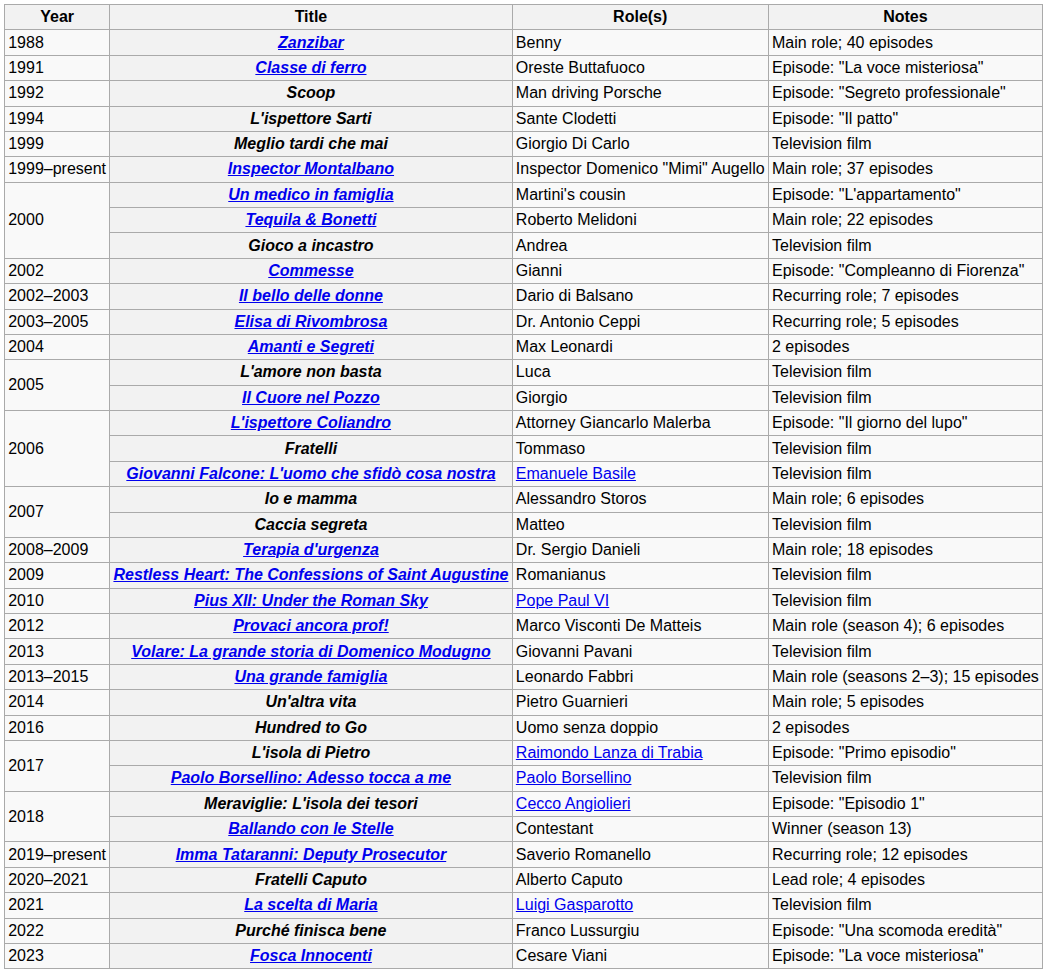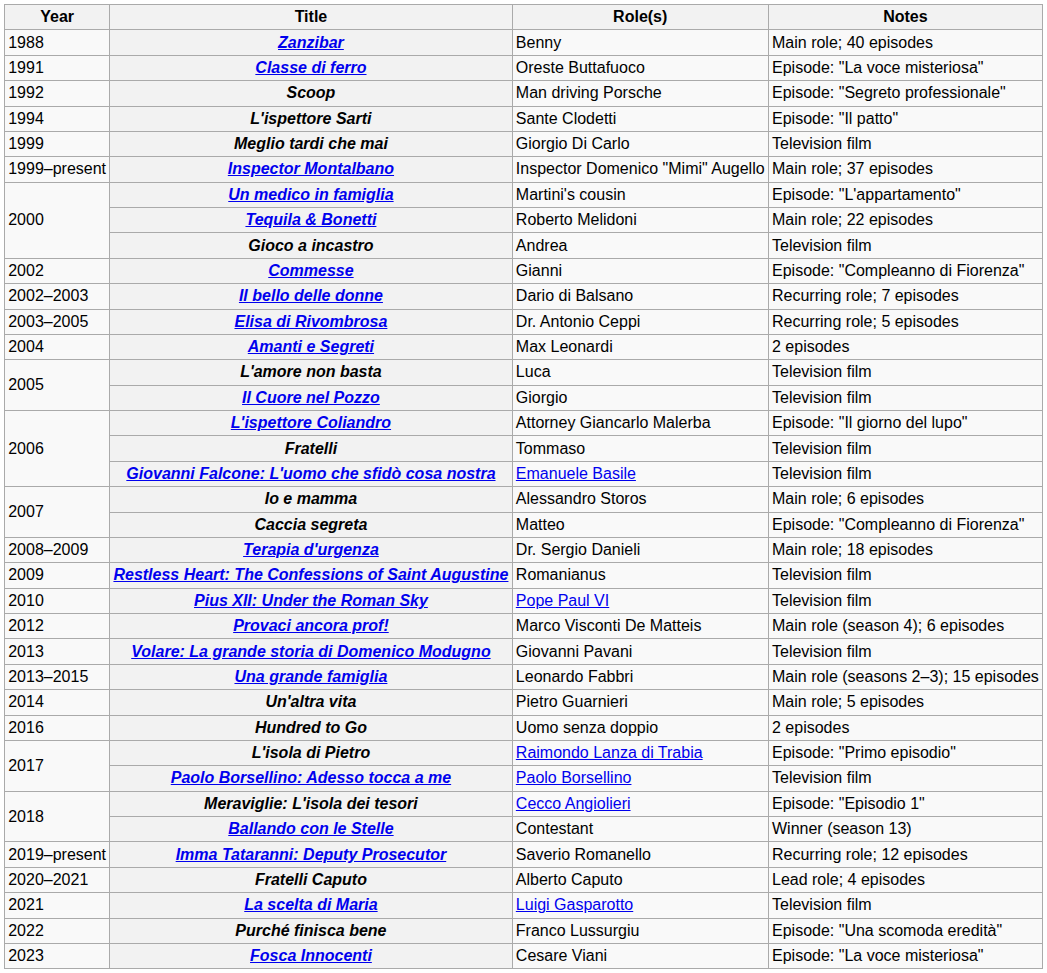Caccia segreta | Notes: Television film -> Episode: "Compleanno di Fiorenza"
